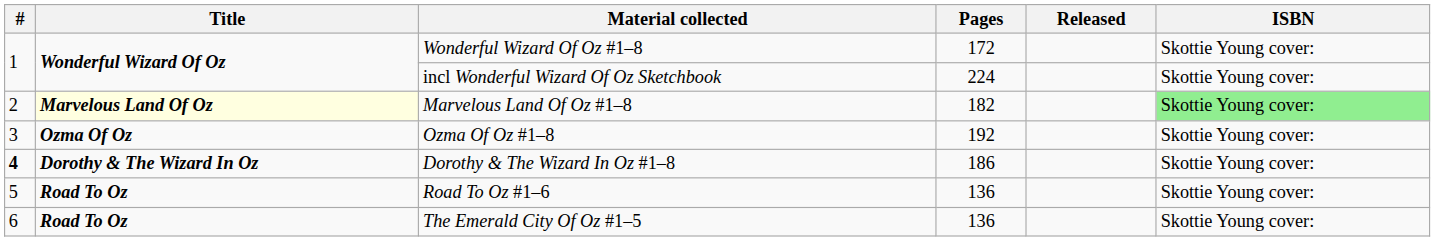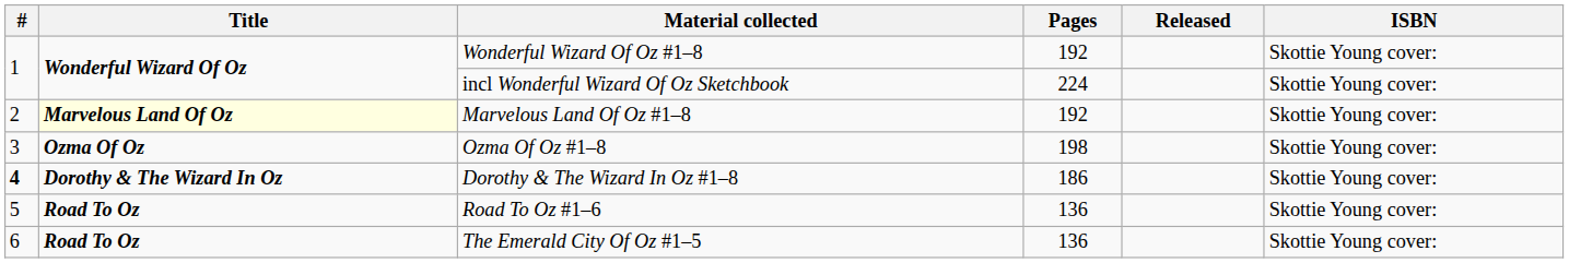Wonderful Wizard Of Oz #1–8 | Pages: 172 -> 192
Marvelous Land Of Oz #1–8 | Pages: 182 -> 192
Marvelous Land Of Oz #1–8 | ISBN: lightgreen background -> no background
Ozma Of Oz #1–8 | Pages: 192 -> 198
